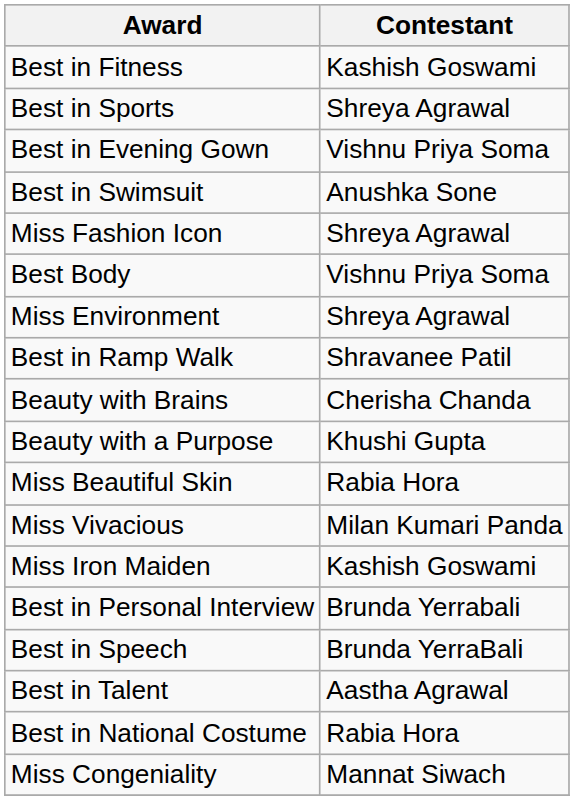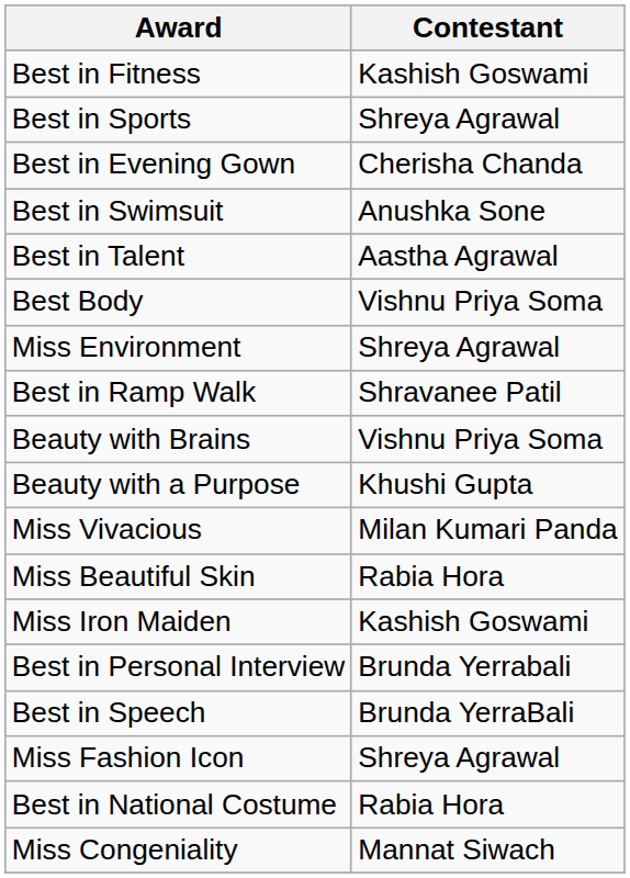Best in Evening Gown | Contestant: Vishnu Priya Soma -> Cherisha Chanda
rows swapped: Best in Talent <-> Miss Fashion Icon
Beauty with Brains | Contestant: Cherisha Chanda -> Vishnu Priya Soma
rows swapped: Miss Vivacious <-> Miss Beautiful Skin
